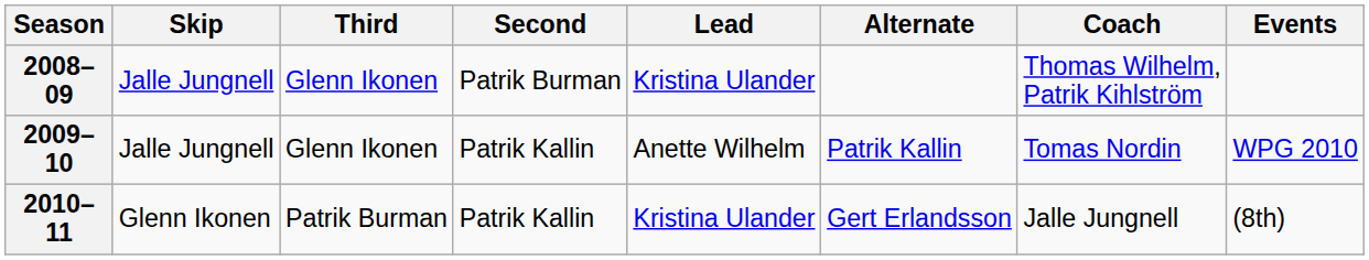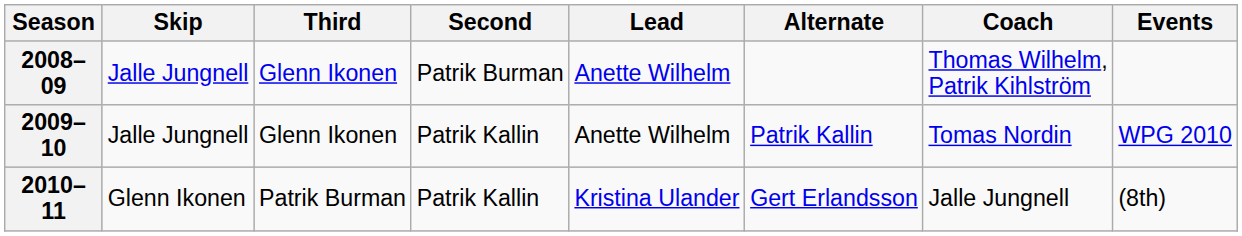2008–09 | Lead: Kristina Ulander -> Anette Wilhelm
